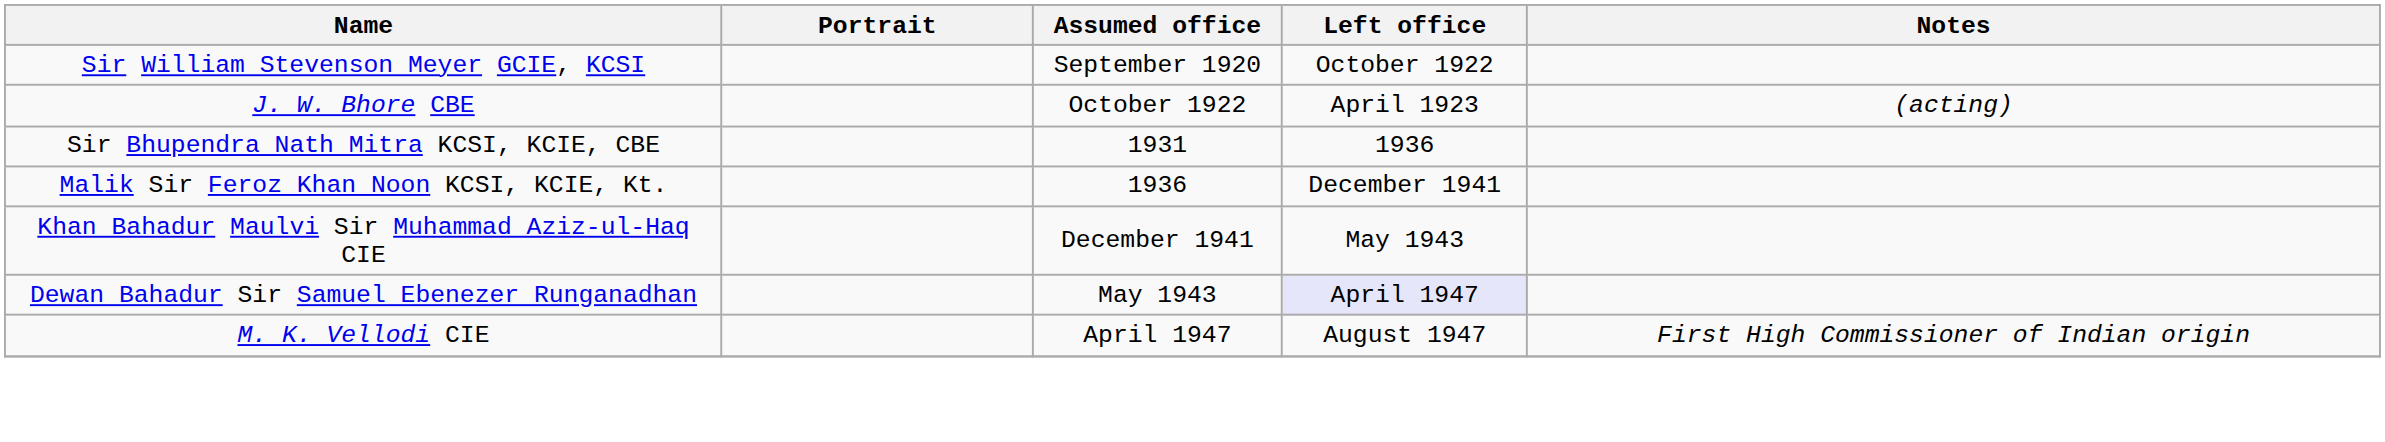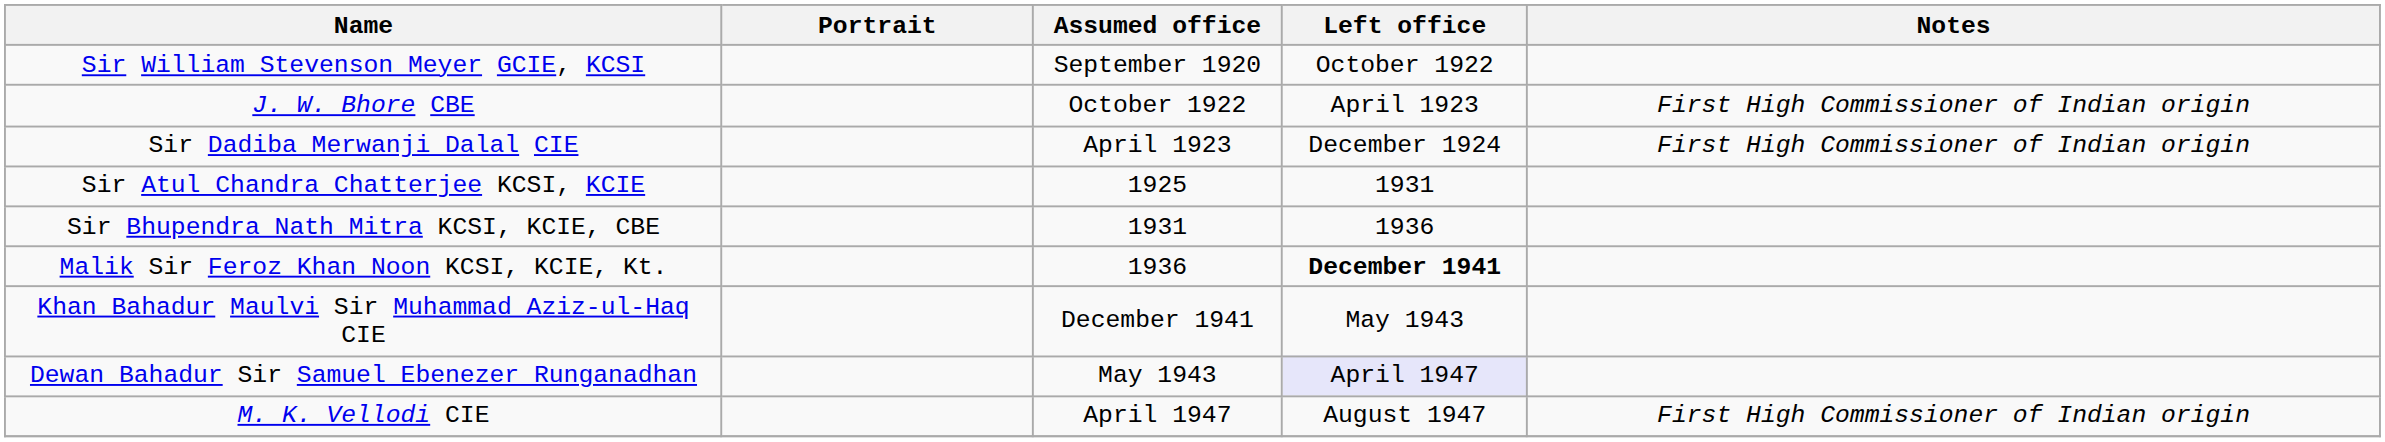J. W. Bhore CBE | Notes: (acting) -> First High Commissioner of Indian origin
+ row: Sir Dadiba Merwanji Dalal CIE | April 1923 | December 1924 | First High Commissioner of Indian origin
+ row: Sir Atul Chandra Chatterjee KCSI, KCIE | 1925 | 1931
Malik Sir Feroz Khan Noon KCSI, KCIE, Kt. | Left office: normal -> bold
